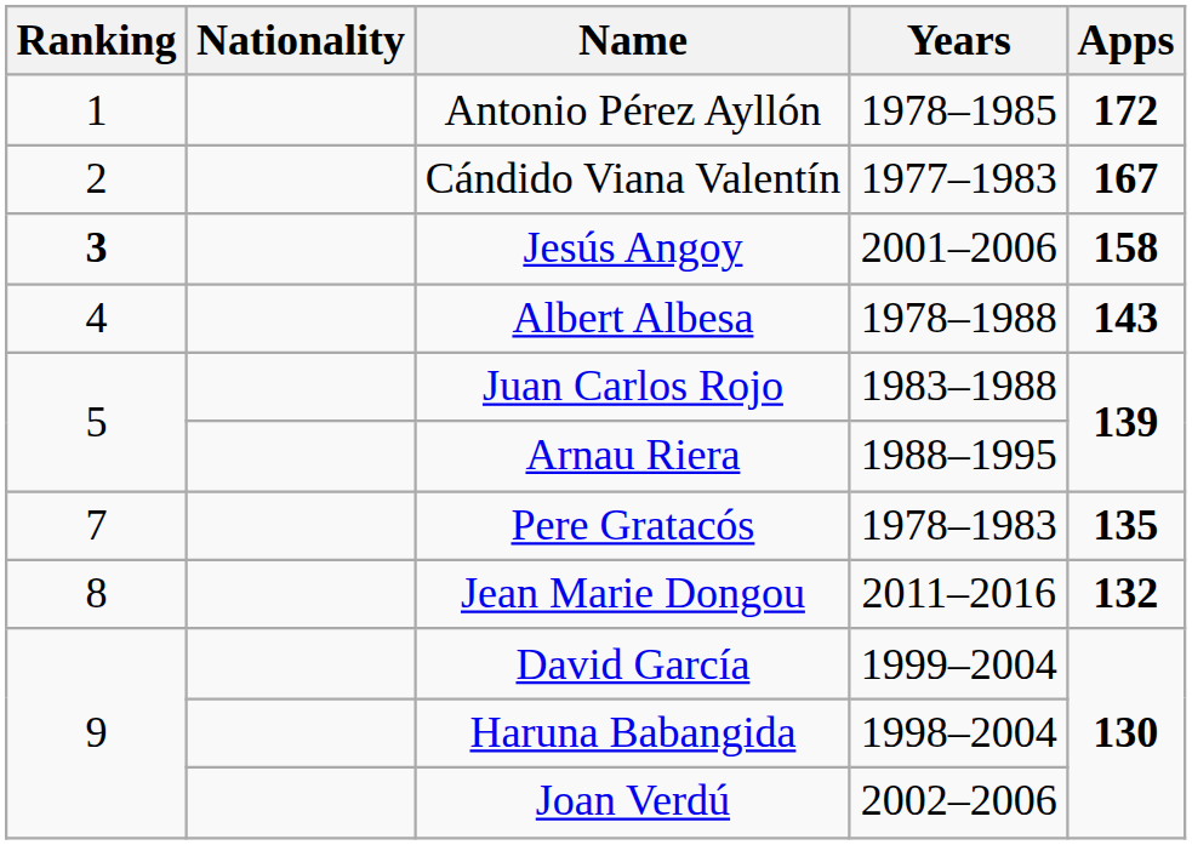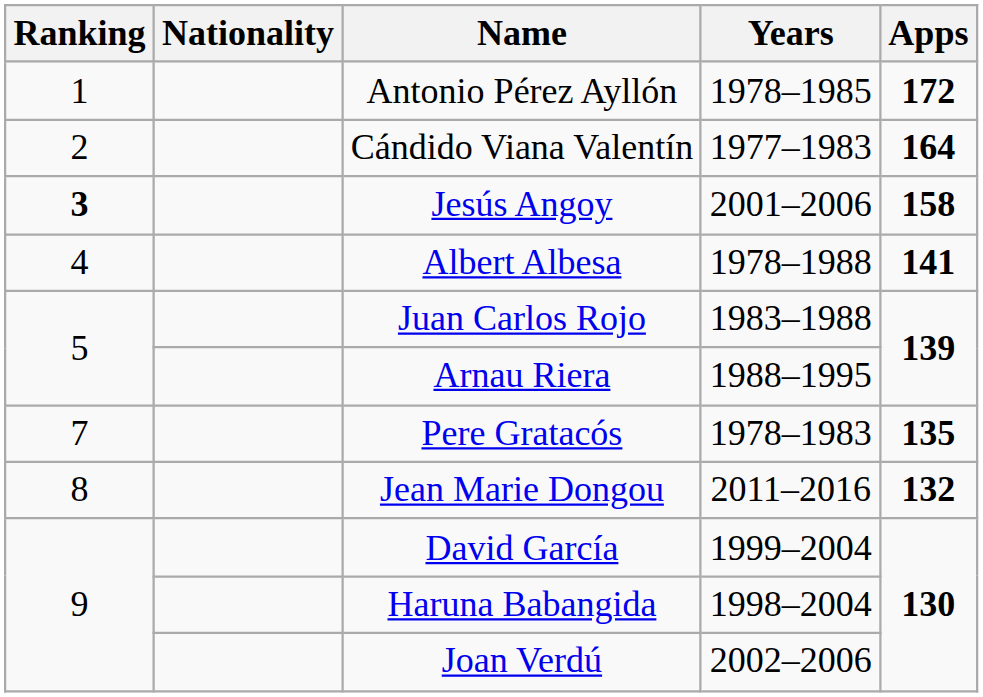Cándido Viana Valentín | Apps: 167 -> 164
Albert Albesa | Apps: 143 -> 141
